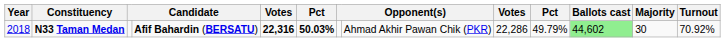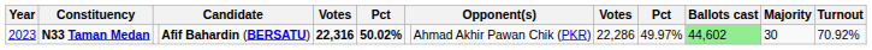N33 Taman Medan | Year: 2018 -> 2023
N33 Taman Medan | column 6: 50.03% -> 50.02%
N33 Taman Medan | column 10: 49.79% -> 49.97%
